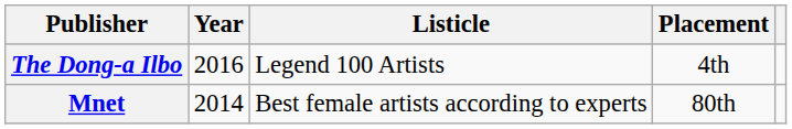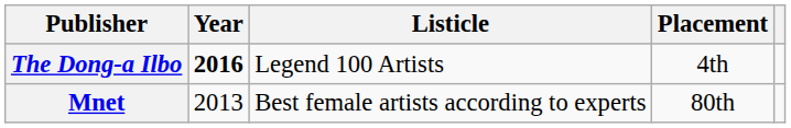The Dong-a Ilbo | Year: normal -> bold
Mnet | Year: 2014 -> 2013
